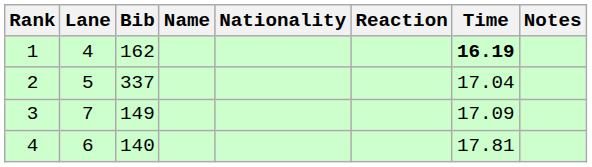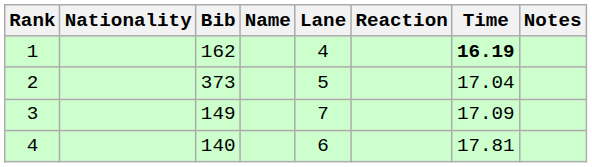columns swapped: Lane <-> Nationality
2 | Bib: 337 -> 373
